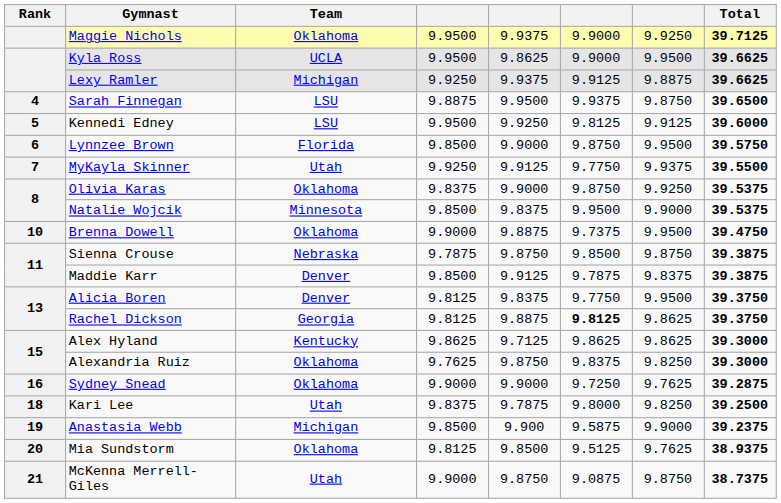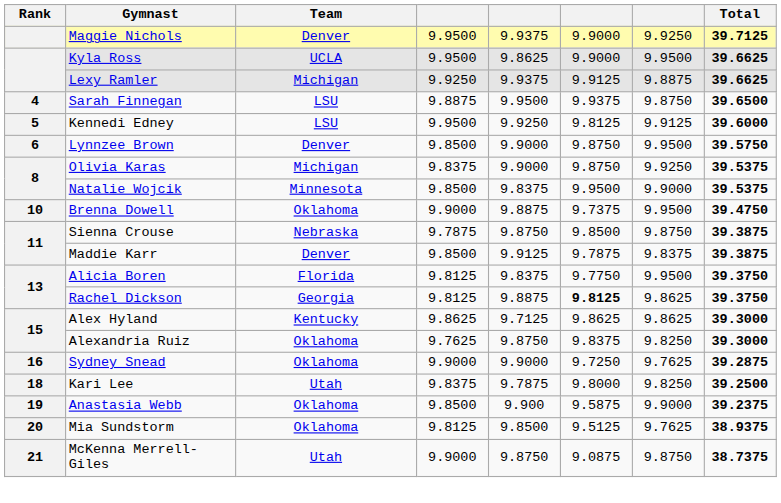Maggie Nichols | Team: Oklahoma -> Denver
Lynnzee Brown | Team: Florida -> Denver
- row: 7 | MyKayla Skinner | Utah | 9.9250 | 9.9125 | 9.7750 | 9.9375 | 39.5500
Olivia Karas | Team: Oklahoma -> Michigan
Alicia Boren | Team: Denver -> Florida
Anastasia Webb | Team: Michigan -> Oklahoma
